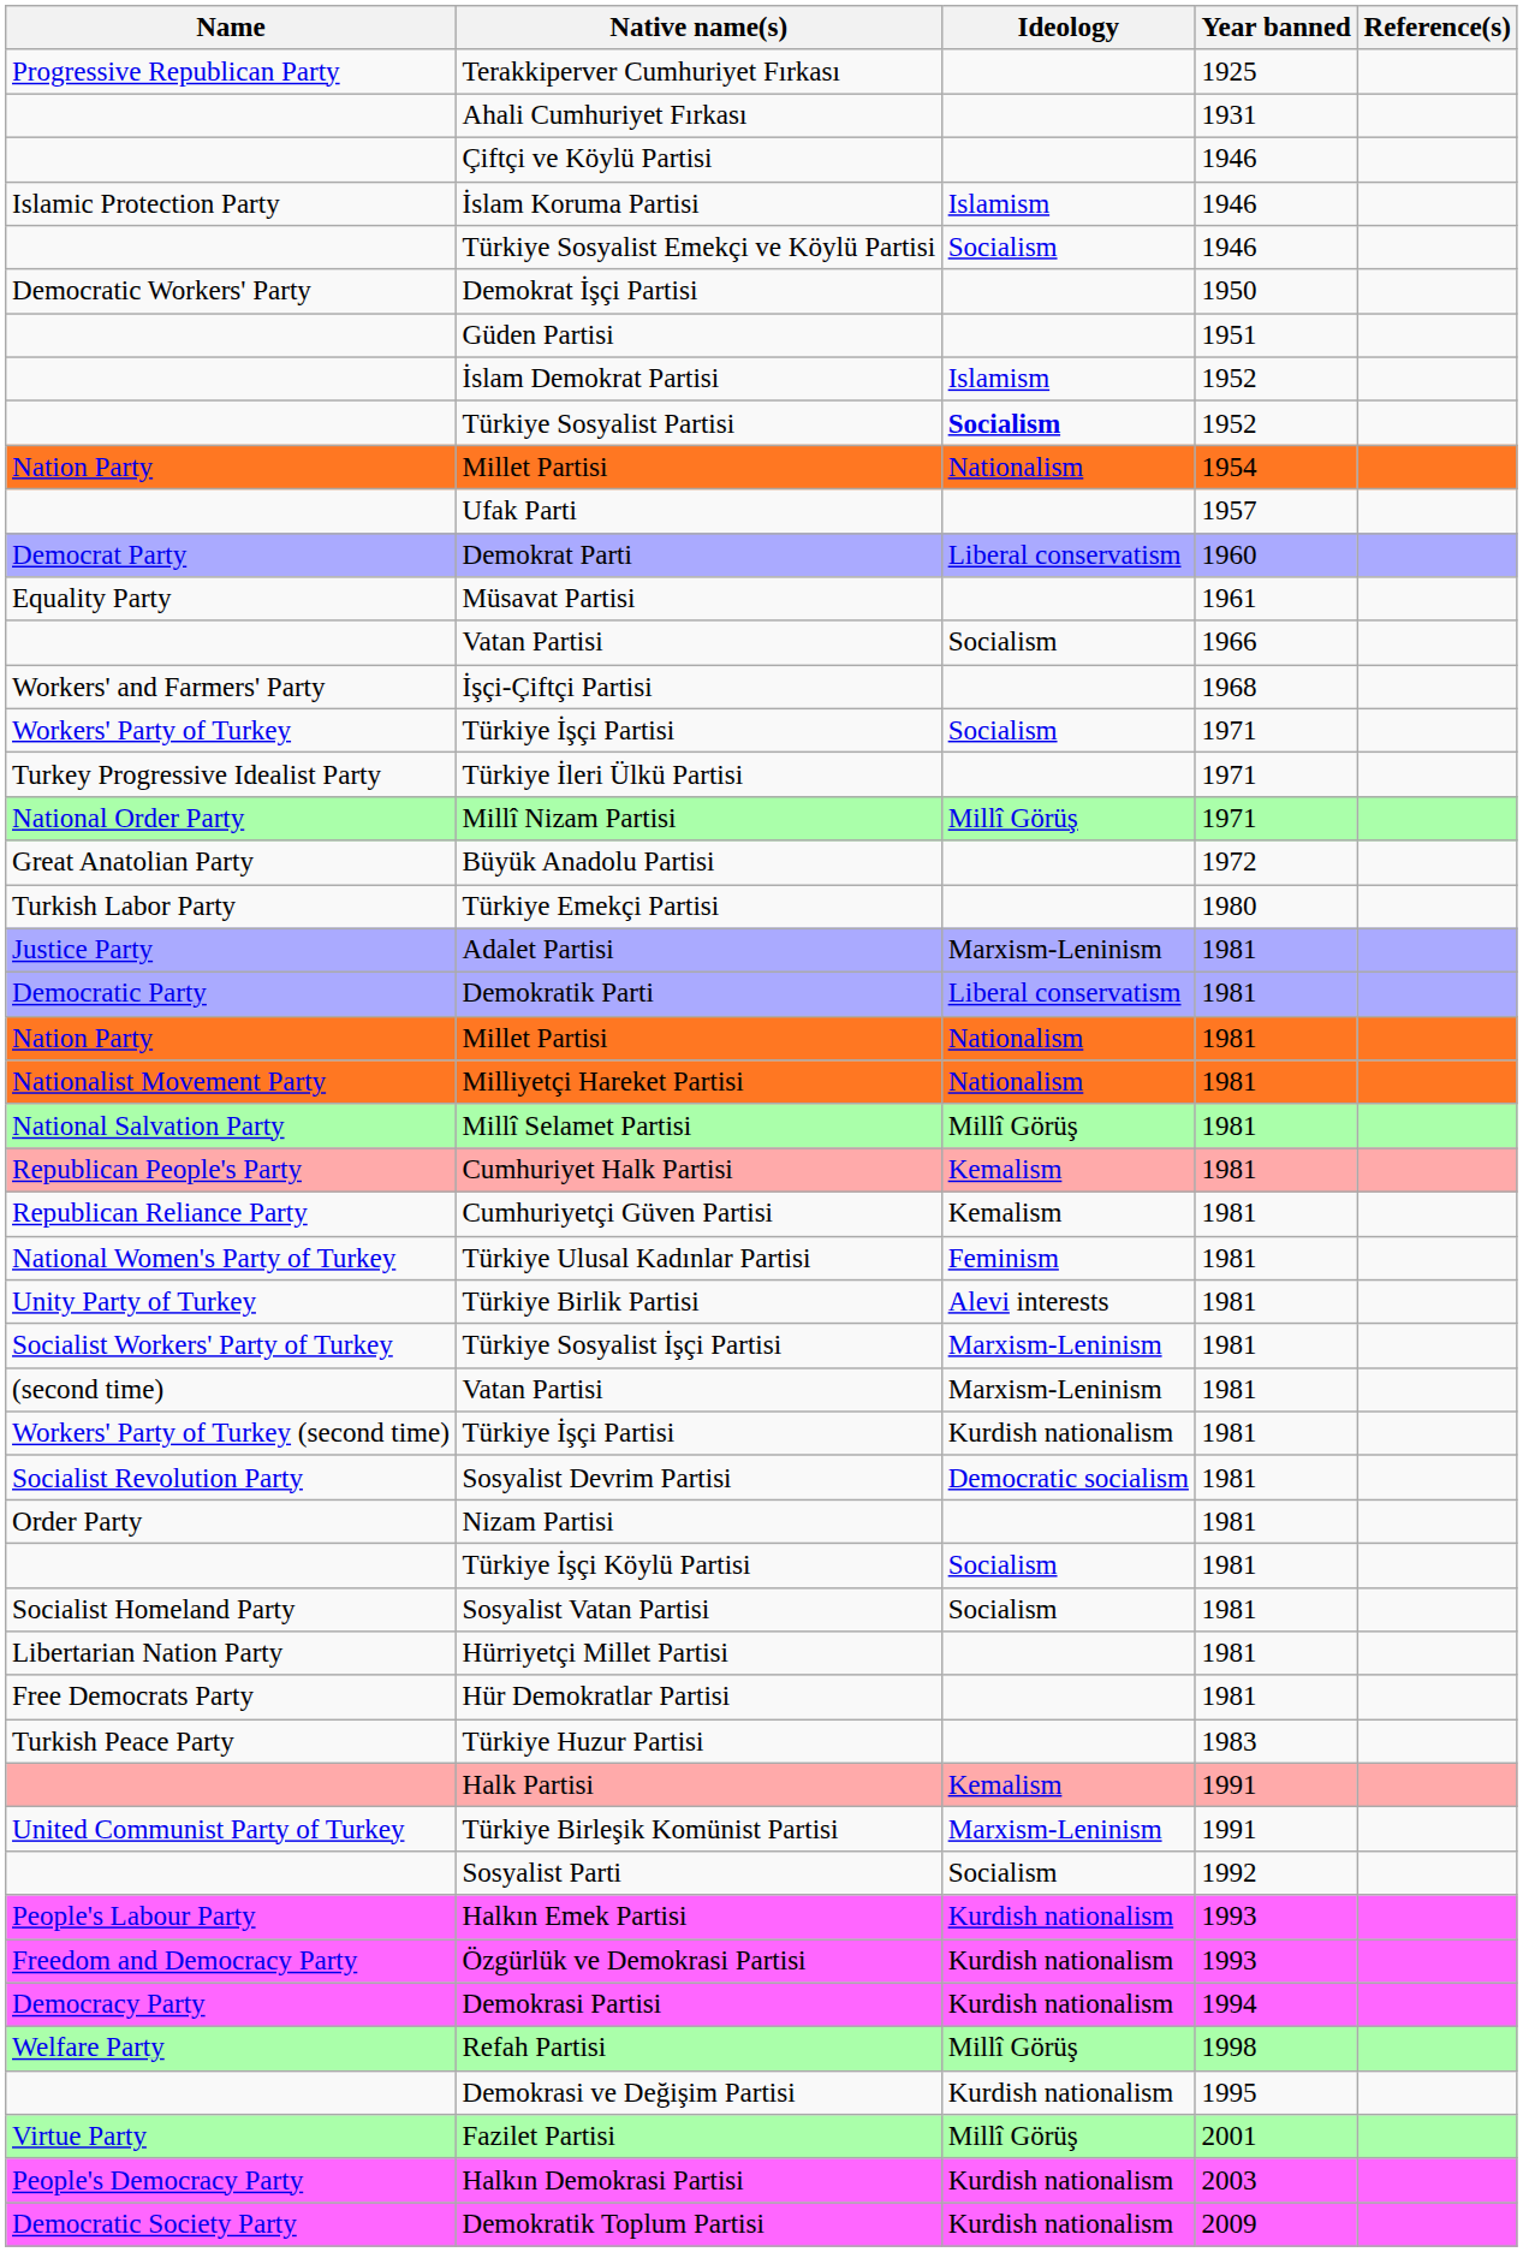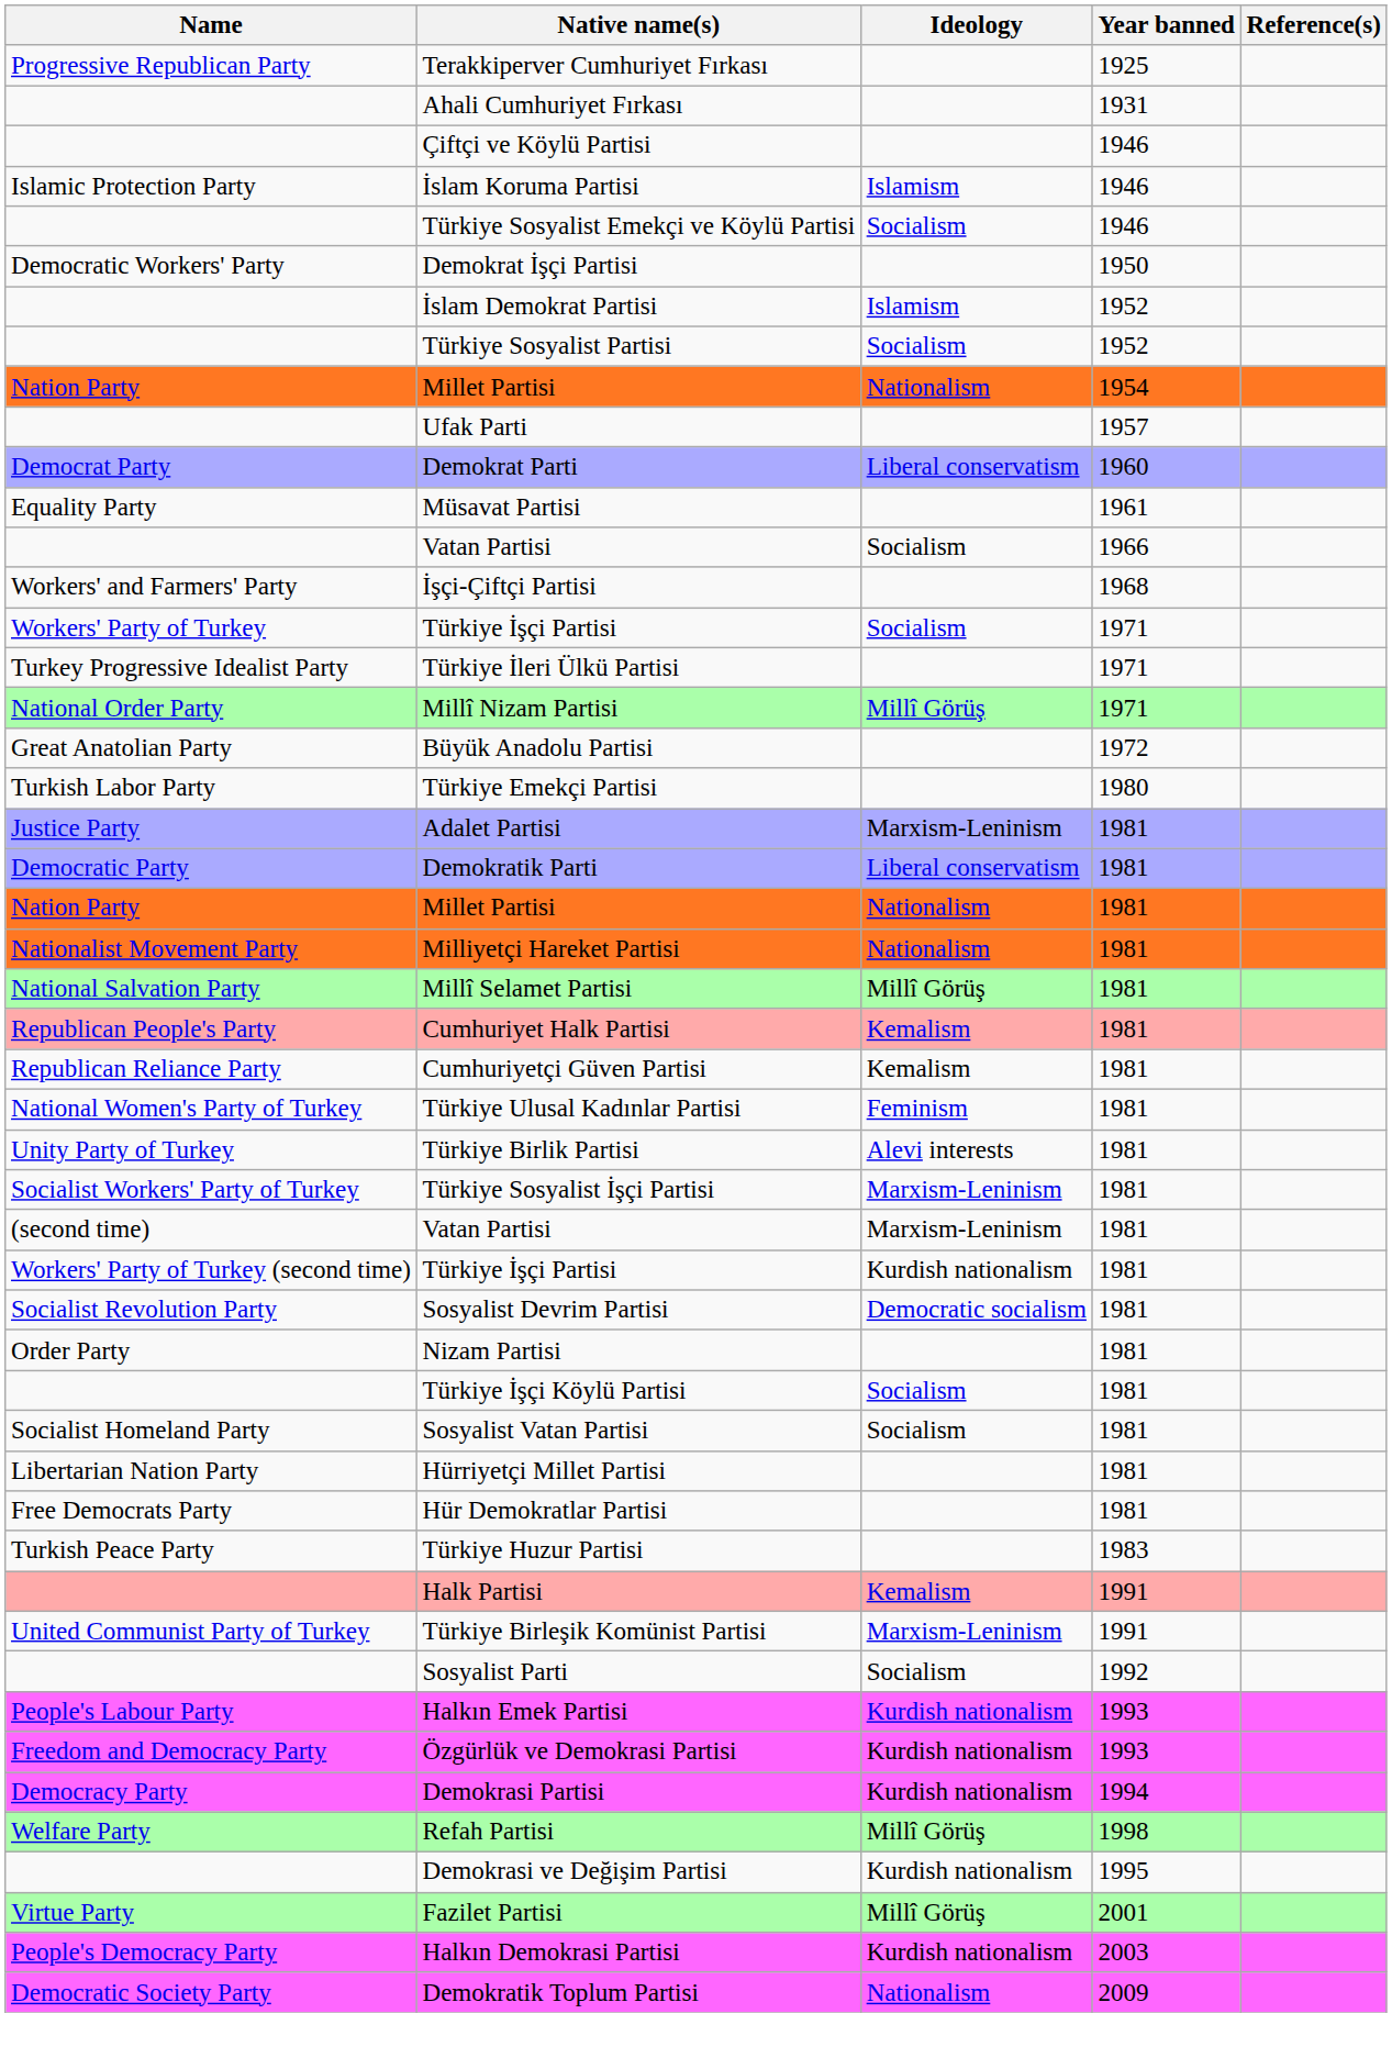- row: Güden Partisi | 1951
Türkiye Sosyalist Partisi | Ideology: bold -> normal
Demokratik Toplum Partisi | Ideology: Kurdish nationalism -> Nationalism
